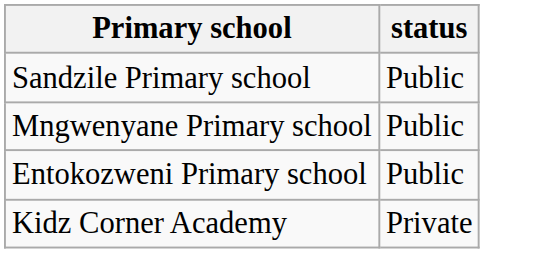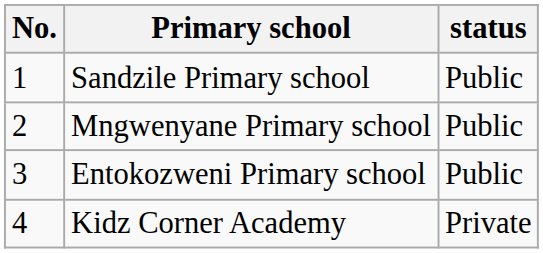+ column: No. | 1 | 2 | 3 | 4
